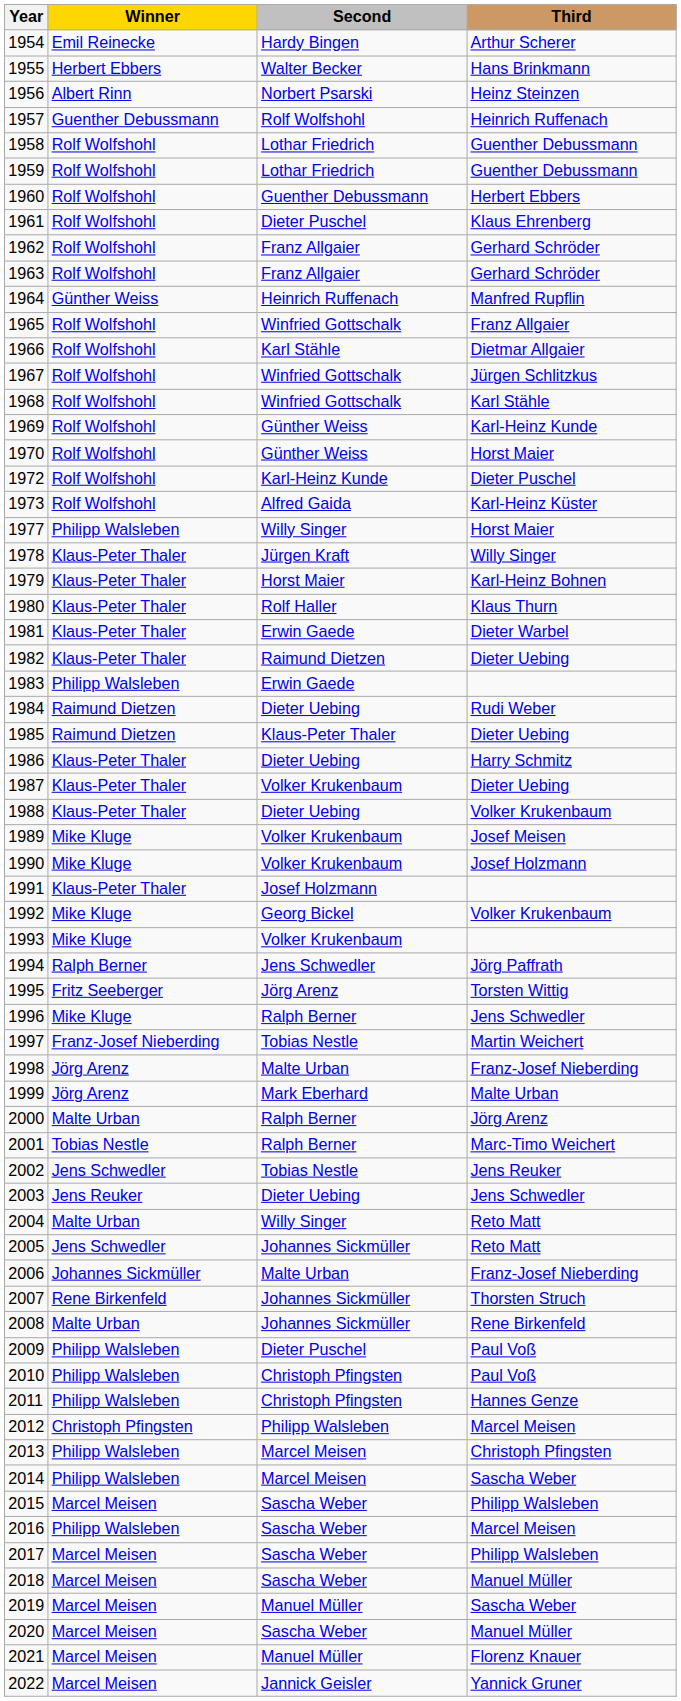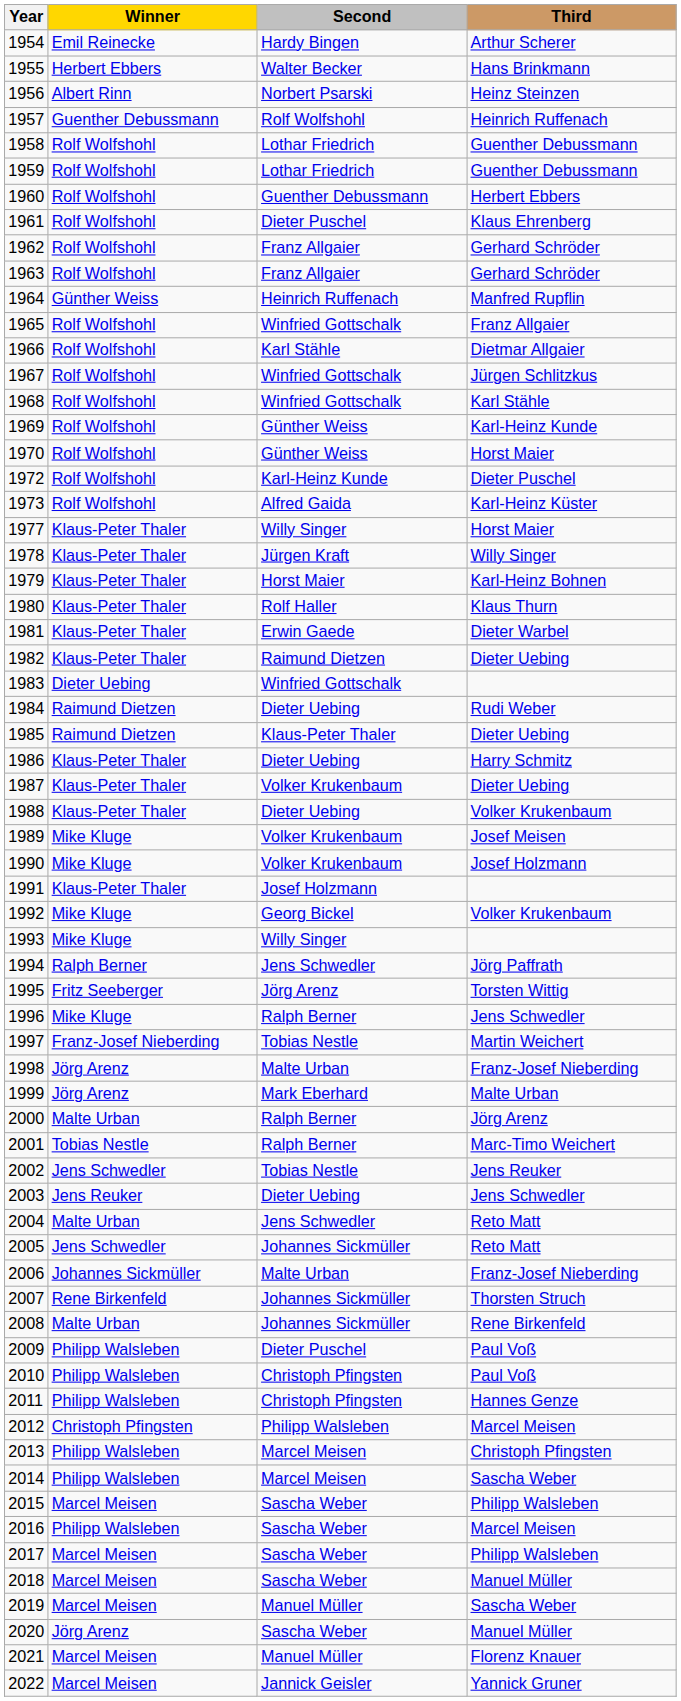1977 | Winner: Philipp Walsleben -> Klaus-Peter Thaler
1983 | Winner: Philipp Walsleben -> Dieter Uebing
1983 | Second: Erwin Gaede -> Winfried Gottschalk
1993 | Second: Volker Krukenbaum -> Willy Singer
2004 | Second: Willy Singer -> Jens Schwedler
2020 | Winner: Marcel Meisen -> Jörg Arenz
